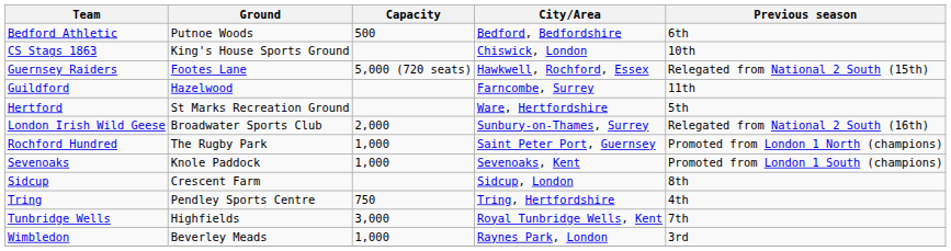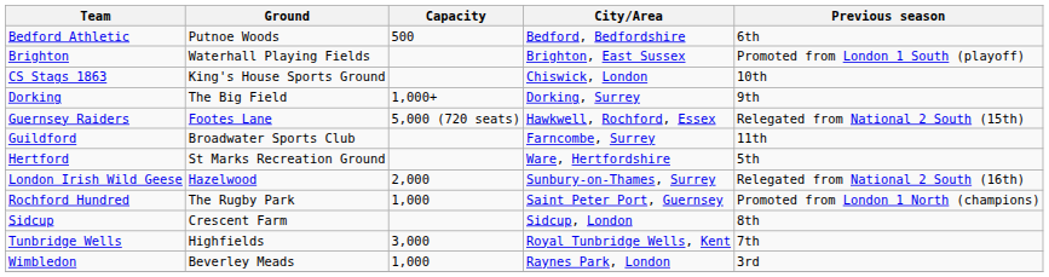+ row: Brighton | Waterhall Playing Fields | Brighton, East Sussex | Promoted from London 1 South (playoff)
+ row: Dorking | The Big Field | 1,000+ | Dorking, Surrey | 9th
Guildford | Ground: Hazelwood -> Broadwater Sports Club
London Irish Wild Geese | Ground: Broadwater Sports Club -> Hazelwood
- row: Sevenoaks | Knole Paddock | 1,000 | Sevenoaks, Kent | Promoted from London 1 South (champions)
- row: Tring | Pendley Sports Centre | 750 | Tring, Hertfordshire | 4th
